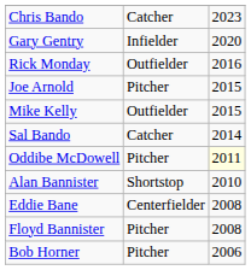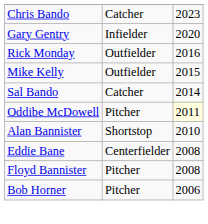- row: Joe Arnold | Pitcher | 2015
